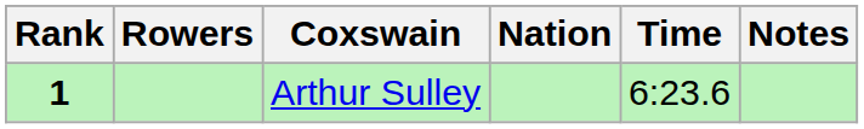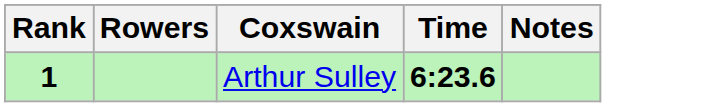- column: Nation
Arthur Sulley | Time: normal -> bold
